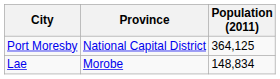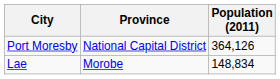Port Moresby | Population (2011): 364,125 -> 364,126
